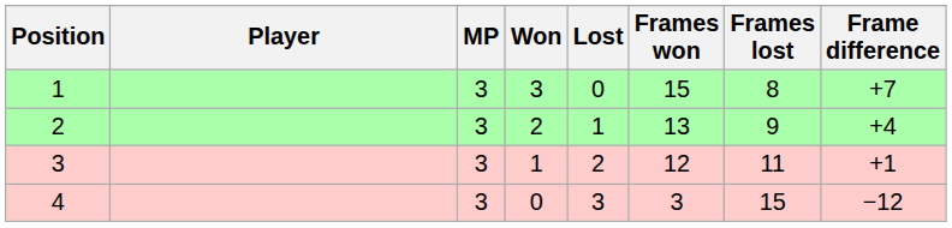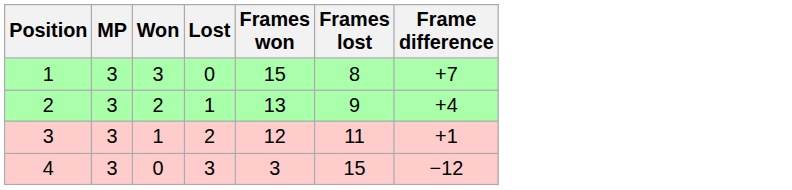- column: Player
